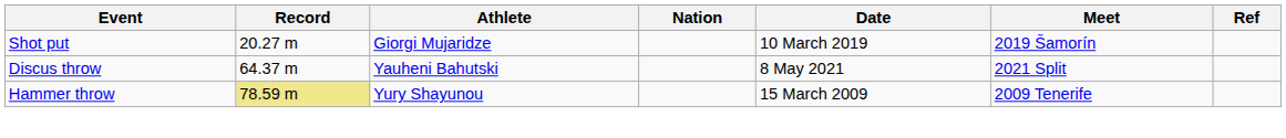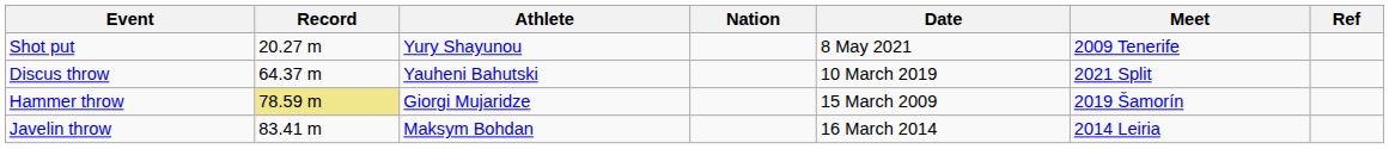Shot put | Athlete: Giorgi Mujaridze -> Yury Shayunou
Shot put | Date: 10 March 2019 -> 8 May 2021
Shot put | Meet: 2019 Šamorín -> 2009 Tenerife
Discus throw | Date: 8 May 2021 -> 10 March 2019
Hammer throw | Athlete: Yury Shayunou -> Giorgi Mujaridze
Hammer throw | Meet: 2009 Tenerife -> 2019 Šamorín
+ row: Javelin throw | 83.41 m | Maksym Bohdan | 16 March 2014 | 2014 Leiria
